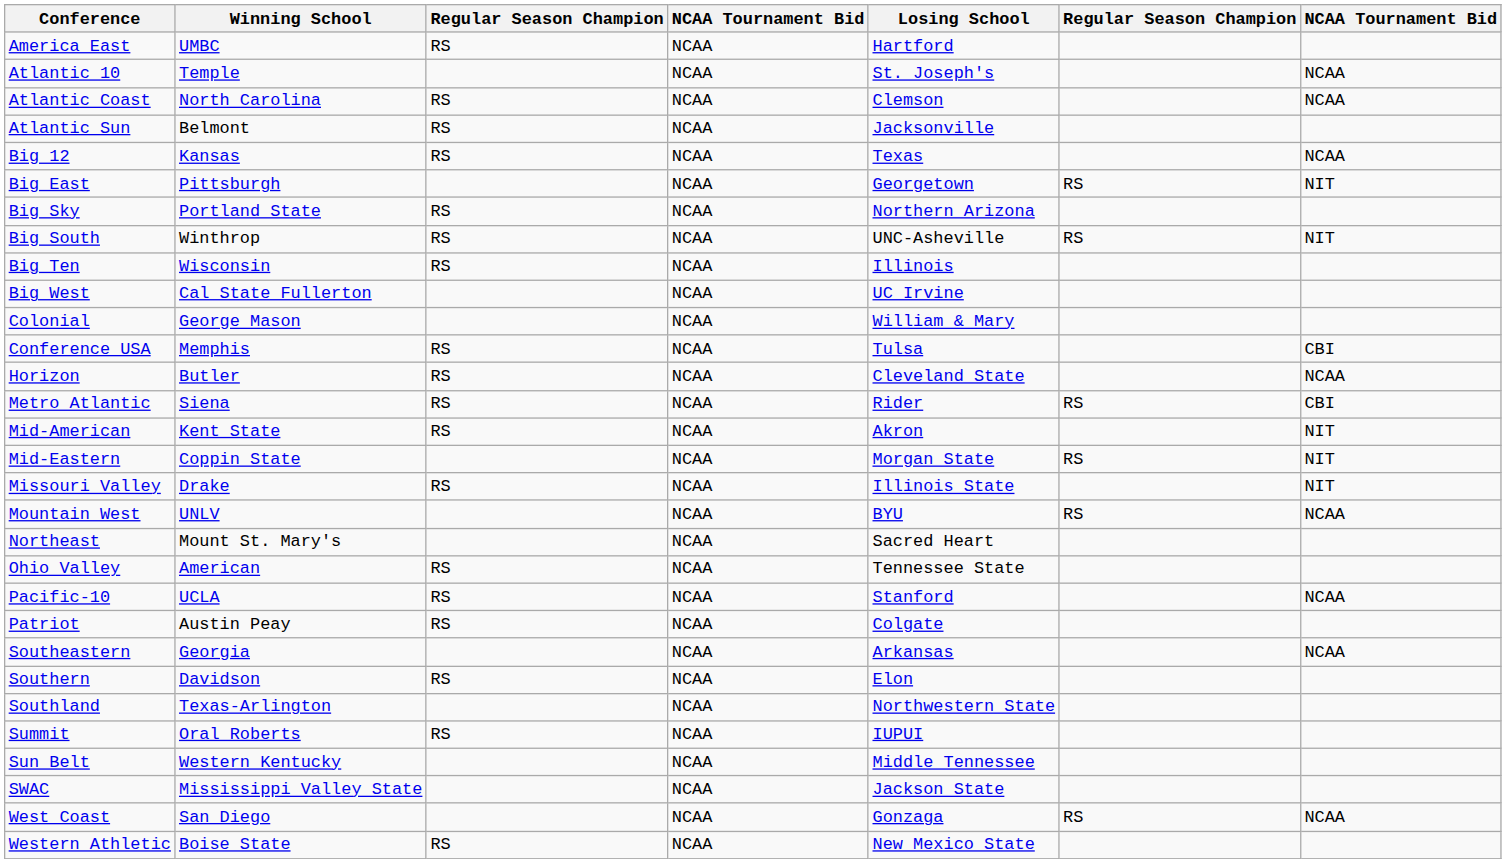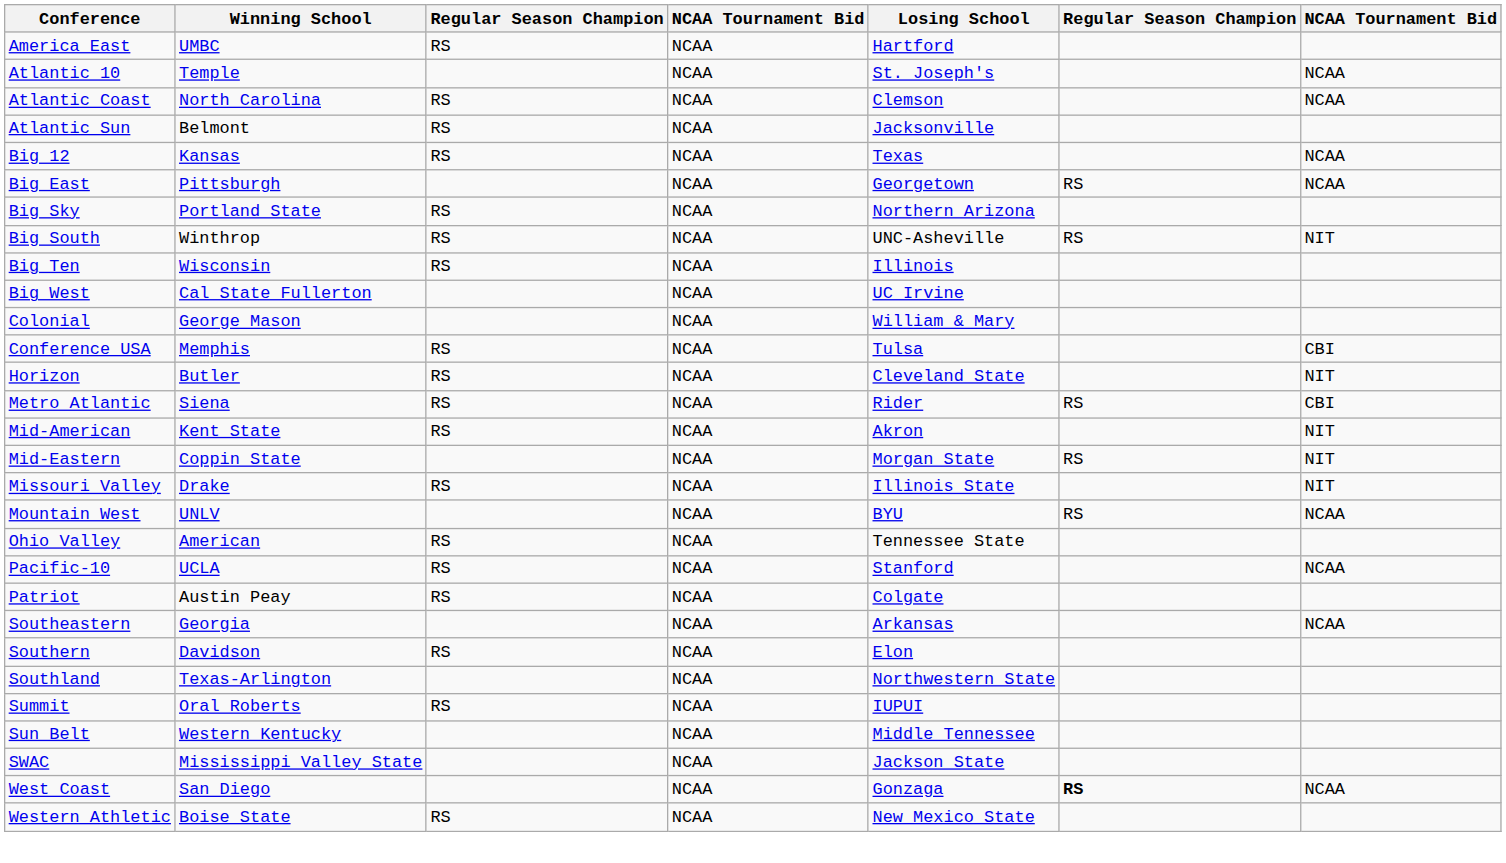Big East | column 7: NIT -> NCAA
Horizon | column 7: NCAA -> NIT
- row: Northeast | Mount St. Mary's | NCAA | Sacred Heart
West Coast | column 6: normal -> bold
